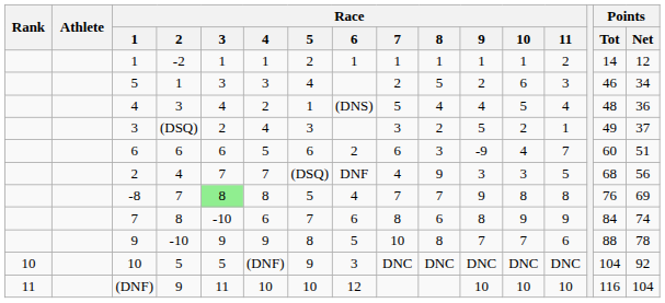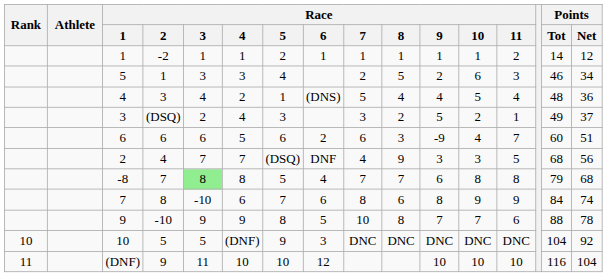-8 | Race / 9: 9 -> 6
-8 | Points / Tot: 76 -> 79
-8 | Points / Net: 69 -> 68
